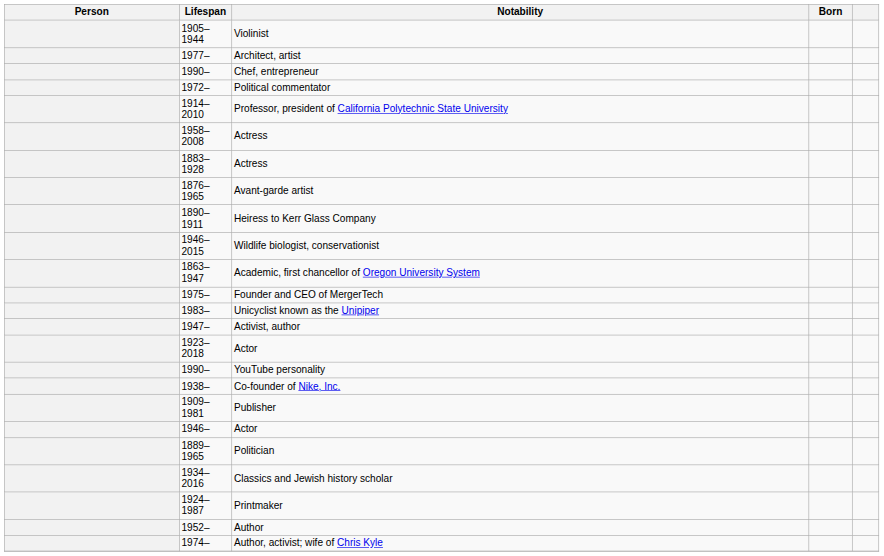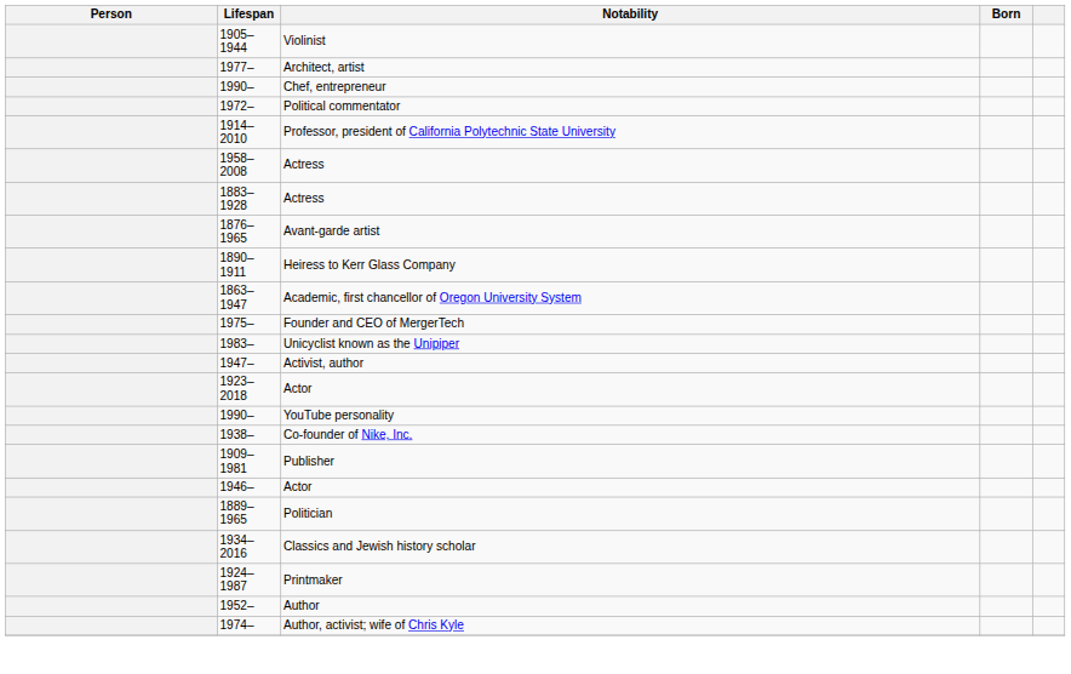- row: 1946–2015 | Wildlife biologist, conservationist
